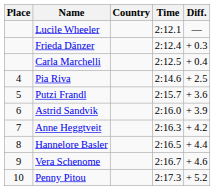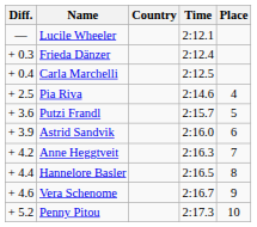columns swapped: Place <-> Diff.
